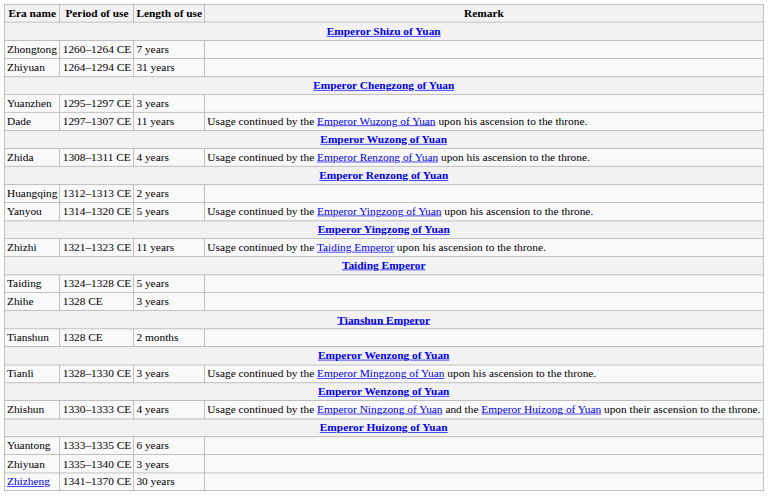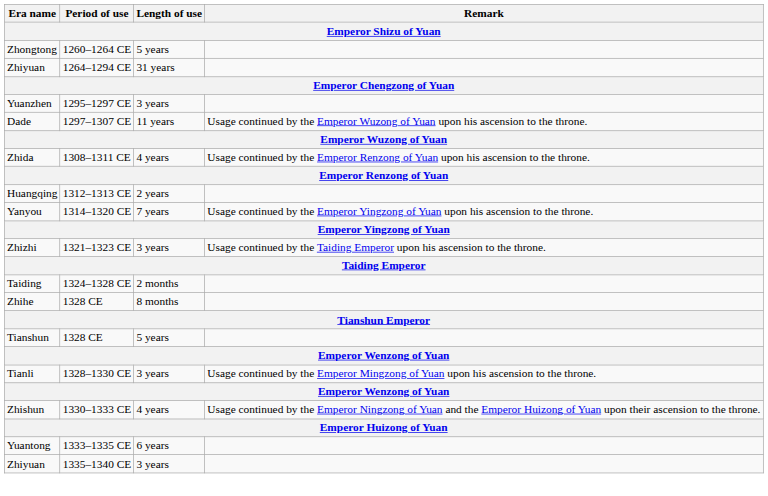Zhongtong | Length of use: 7 years -> 5 years
Yanyou | Length of use: 5 years -> 7 years
Zhizhi | Length of use: 11 years -> 3 years
Taiding | Length of use: 5 years -> 2 months
Zhihe | Length of use: 3 years -> 8 months
Tianshun | Length of use: 2 months -> 5 years
- row: Zhizheng | 1341–1370 CE | 30 years
